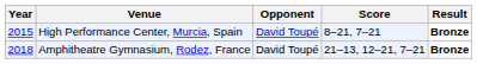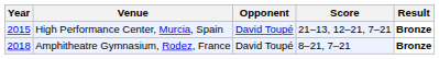High Performance Center, Murcia, Spain | Score: 8–21, 7–21 -> 21–13, 12–21, 7–21
Amphitheatre Gymnasium, Rodez, France | Score: 21–13, 12–21, 7–21 -> 8–21, 7–21
